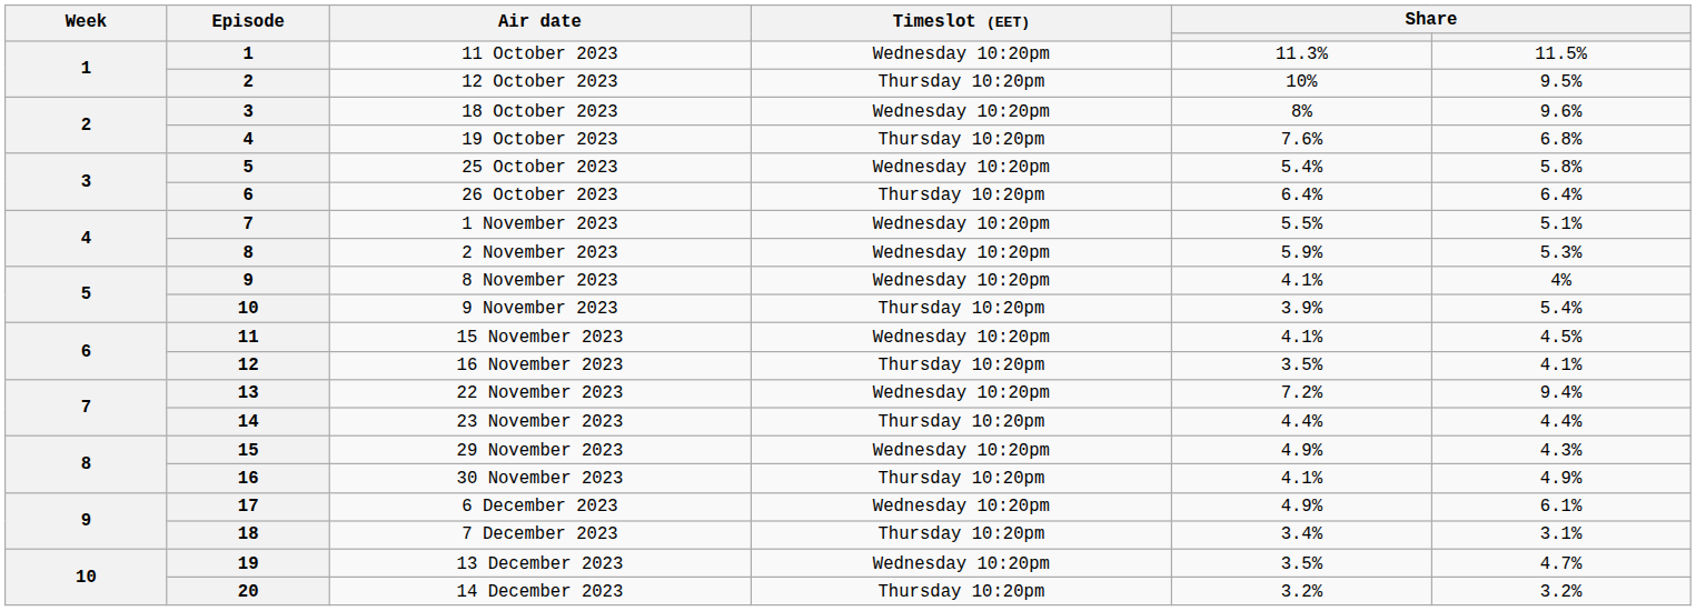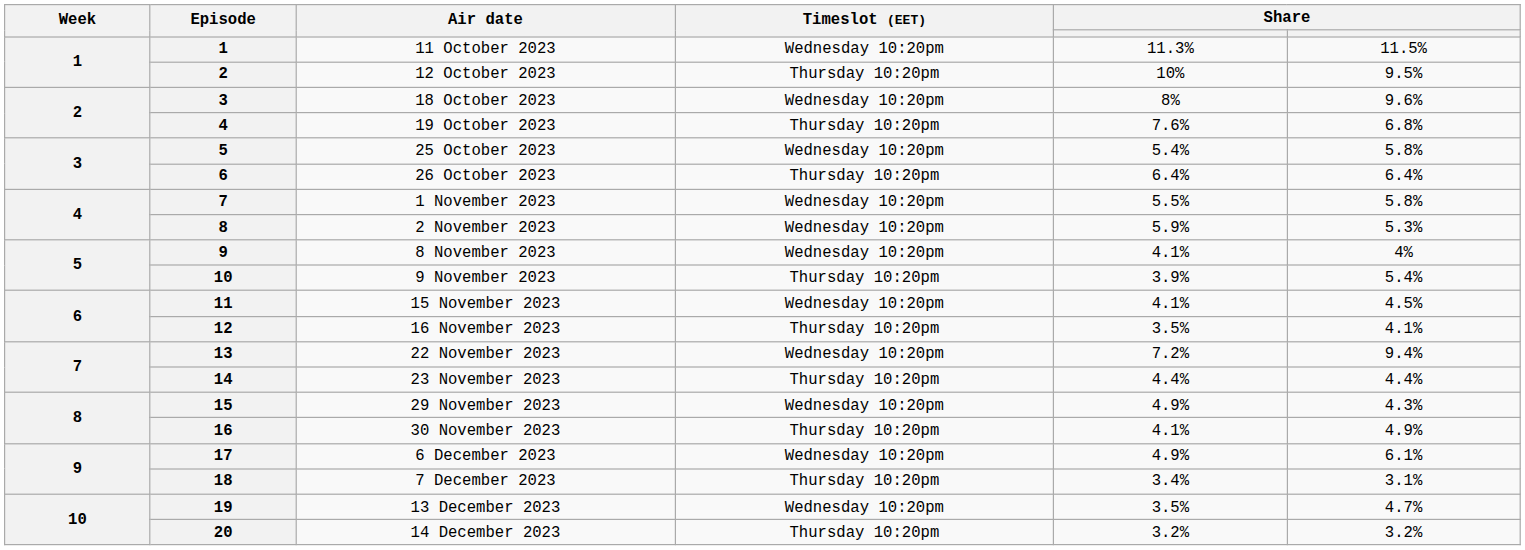1 November 2023 | column 6: 5.1% -> 5.8%
